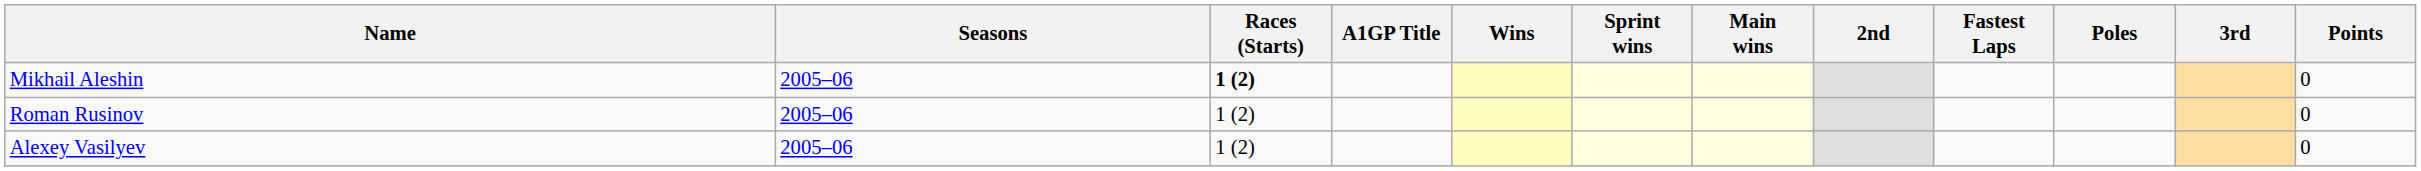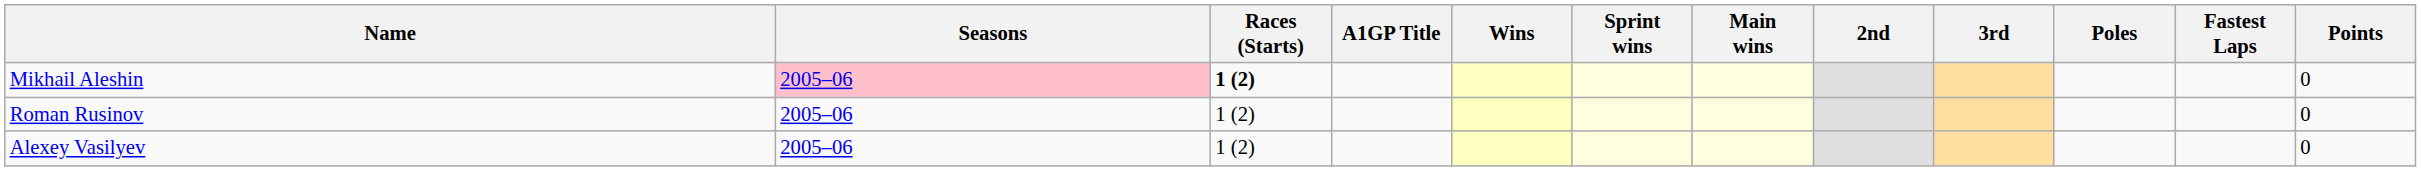columns swapped: 3rd <-> Fastest Laps
Mikhail Aleshin | Seasons: no background -> pink background
